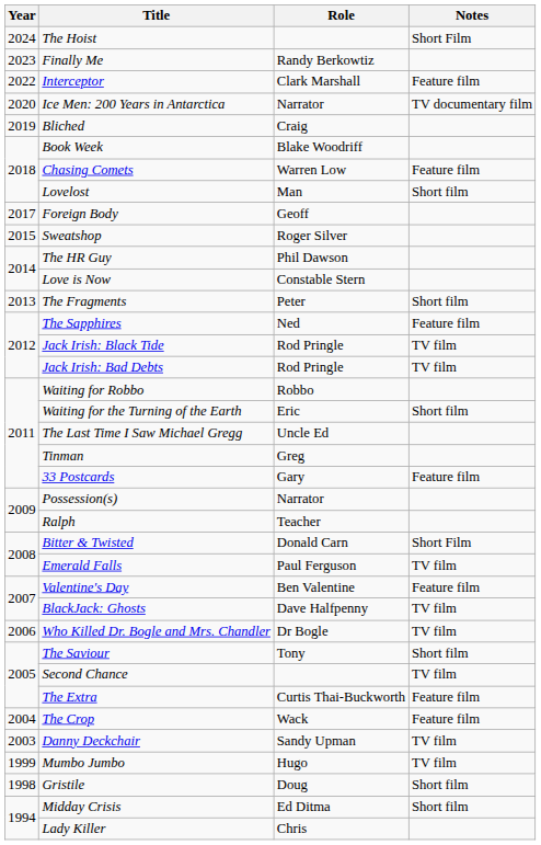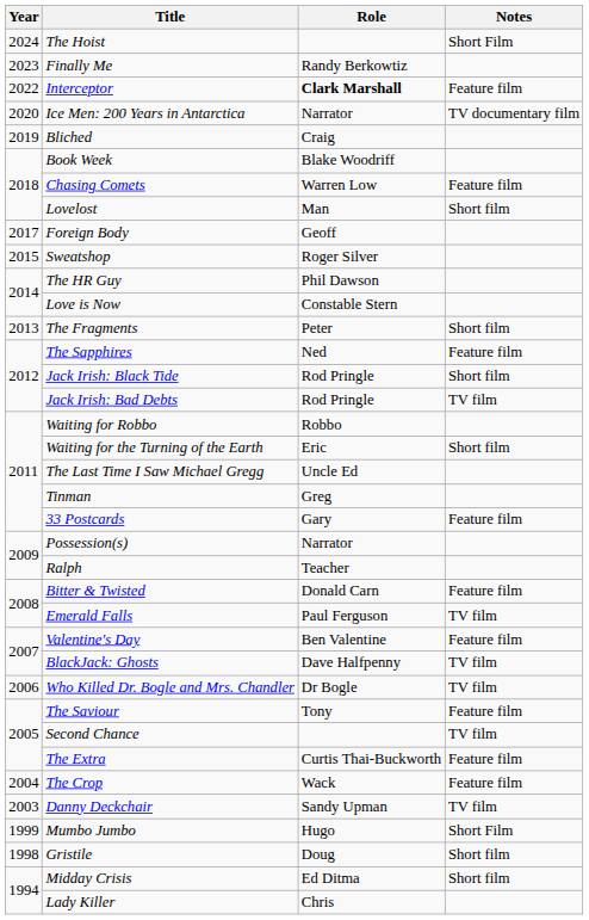Interceptor | Role: normal -> bold
Jack Irish: Black Tide | Notes: TV film -> Short film
Bitter & Twisted | Notes: Short Film -> Feature film
The Saviour | Notes: Short film -> Feature film
Mumbo Jumbo | Notes: TV film -> Short Film
